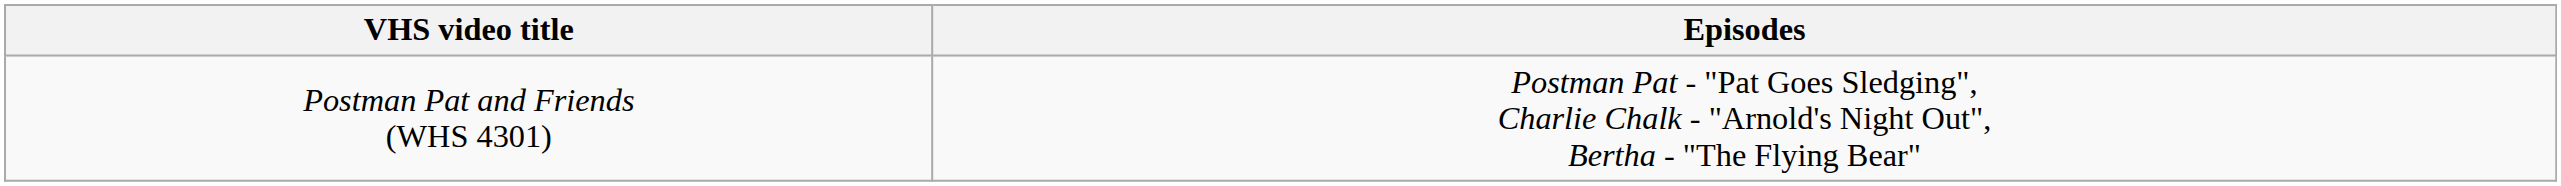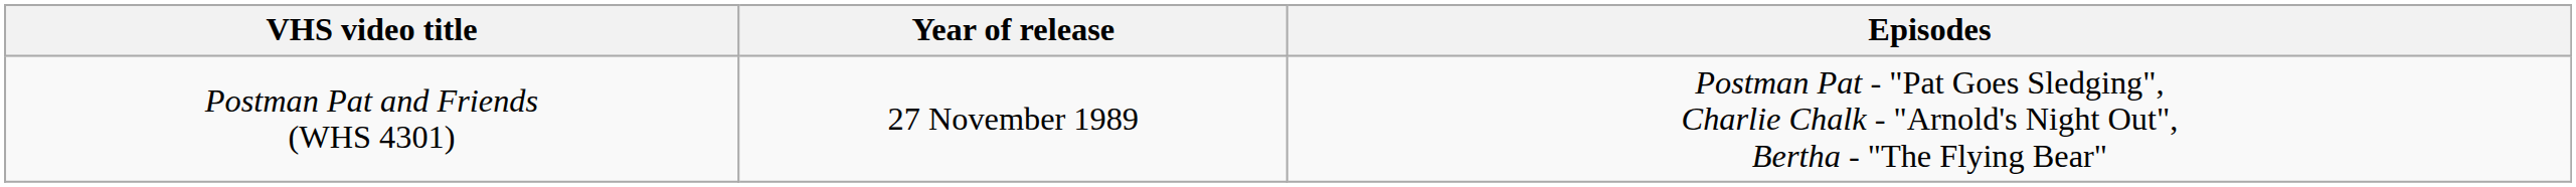+ column: Year of release | 27 November 1989
